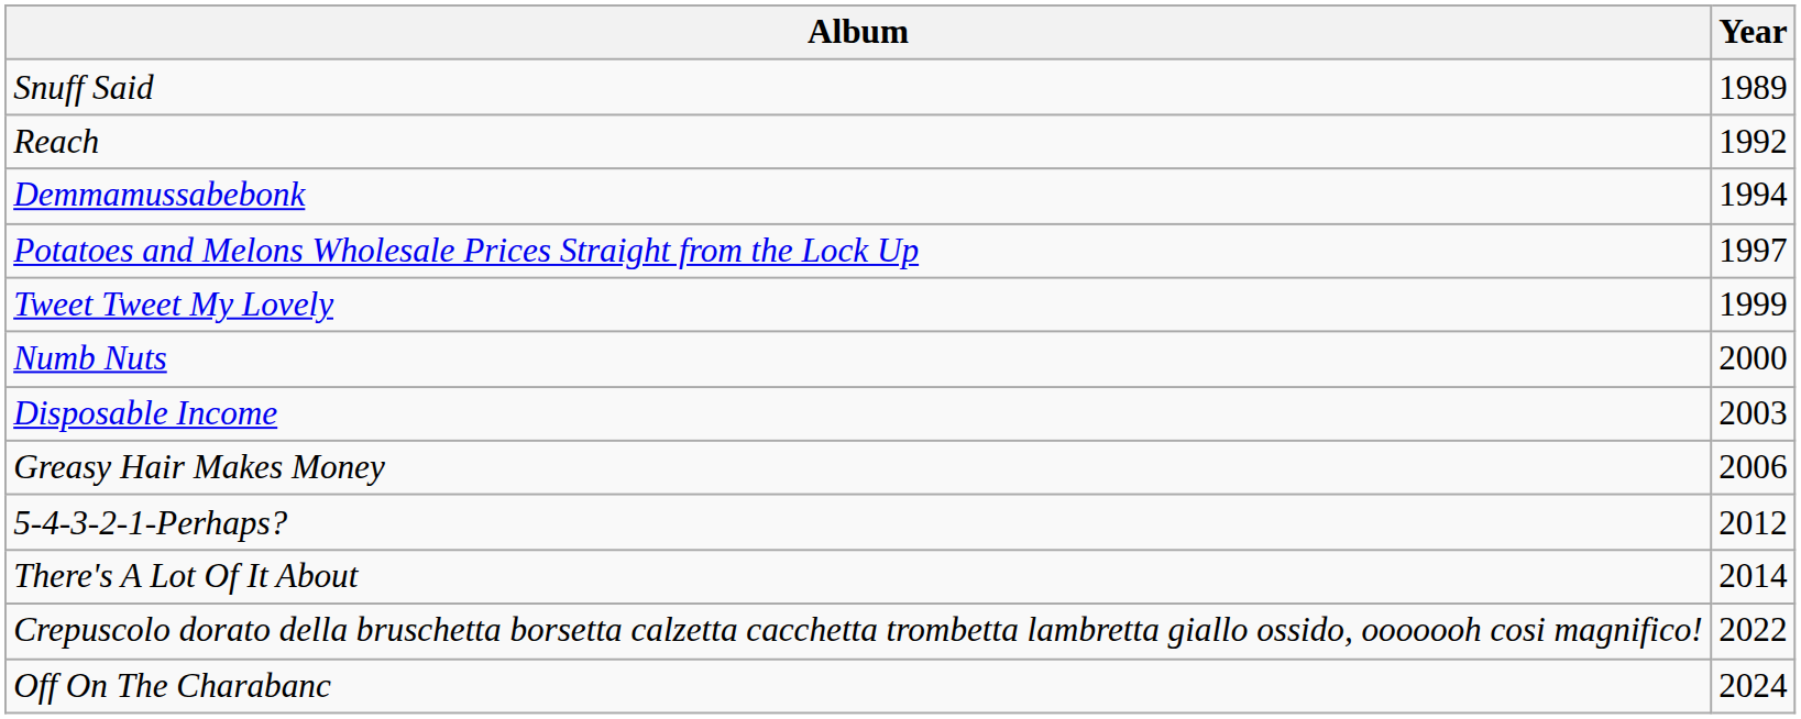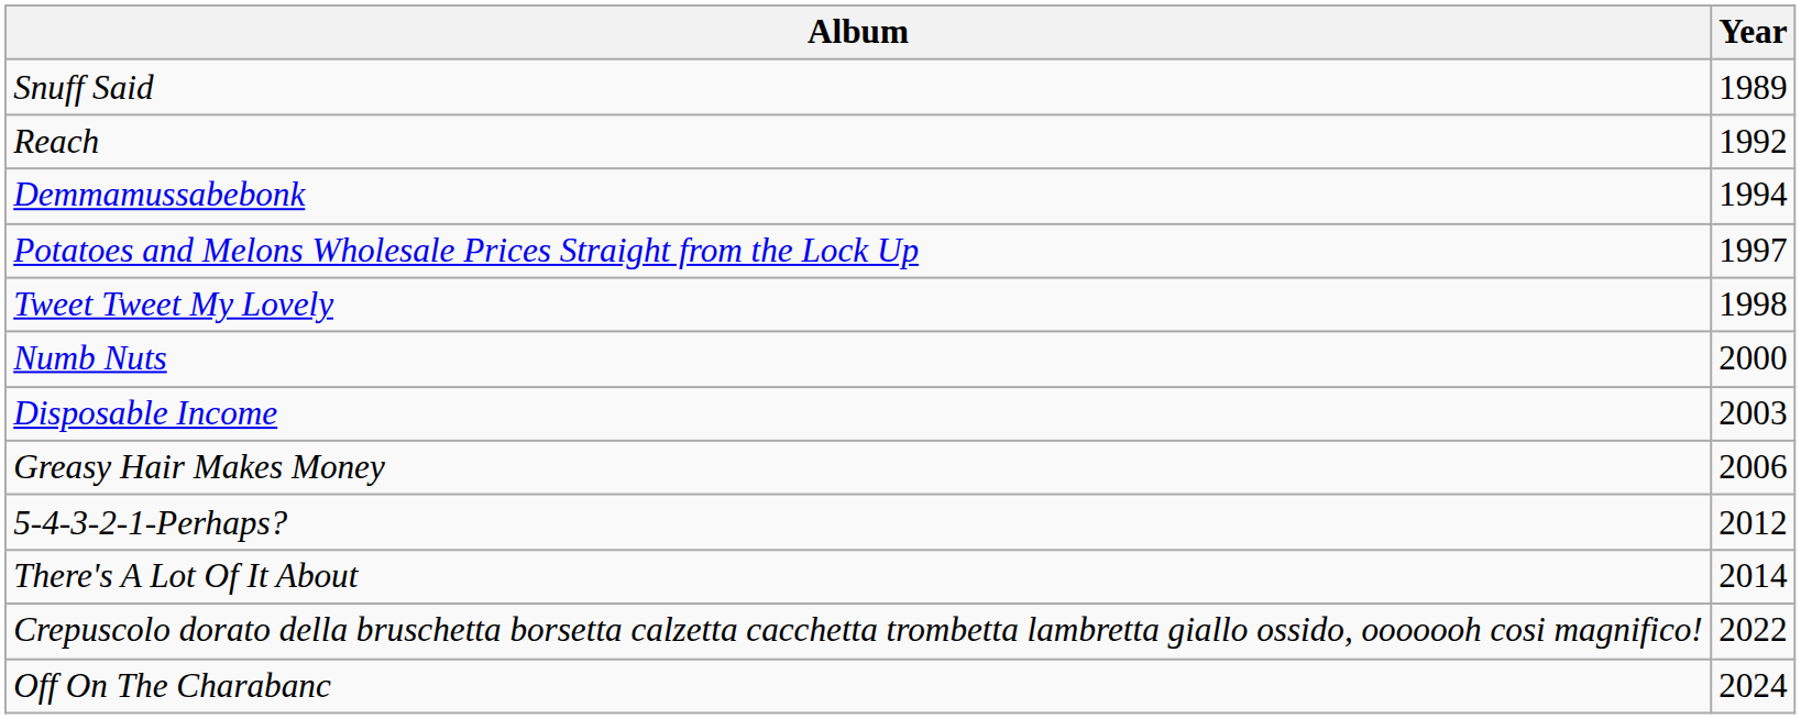Tweet Tweet My Lovely | Year: 1999 -> 1998
